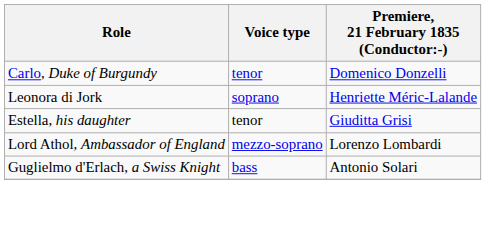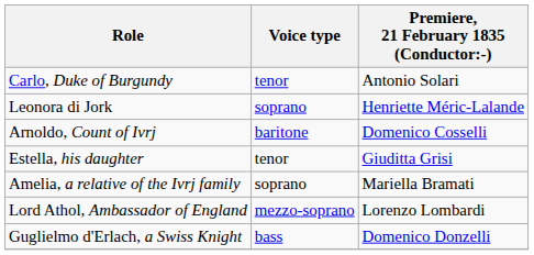Carlo, Duke of Burgundy | Premiere, 21 February 1835 (Conductor:-): Domenico Donzelli -> Antonio Solari
+ row: Arnoldo, Count of Ivrj | baritone | Domenico Cosselli
+ row: Amelia, a relative of the Ivrj family | soprano | Mariella Bramati
Guglielmo d'Erlach, a Swiss Knight | Premiere, 21 February 1835 (Conductor:-): Antonio Solari -> Domenico Donzelli
